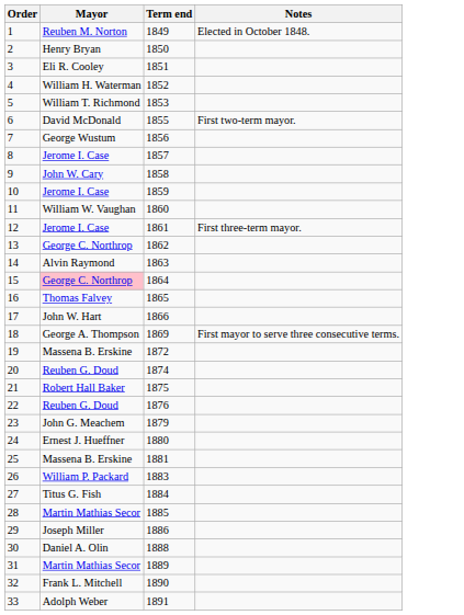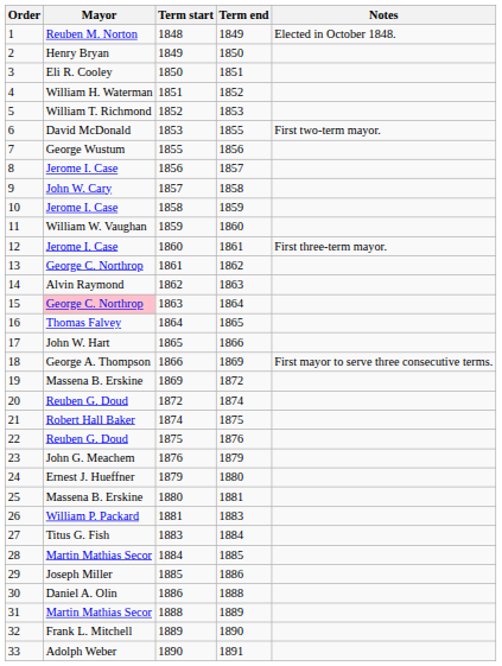+ column: Term start | 1848 | 1849 | 1850 | 1851 | 1852 | 1853 | 1855 | 1856 | 1857 | 1858 | 1859 | 1860 | 1861 | 1862 | 1863 | 1864 | 1865 | 1866 | 1869 | 1872 | 1874 | 1875 | 1876 | 1879 | 1880 | 1881 | 1883 | 1884 | 1885 | 1886 | 1888 | 1889 | 1890
